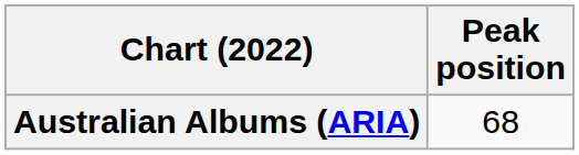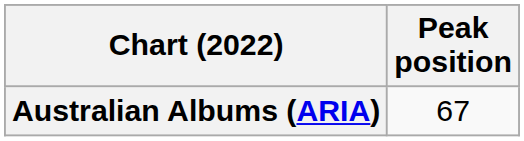Australian Albums (ARIA) | Peak position: 68 -> 67
